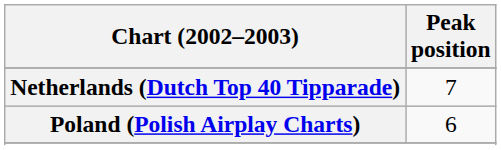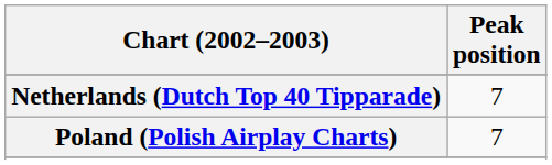Poland (Polish Airplay Charts) | Peak position: 6 -> 7
